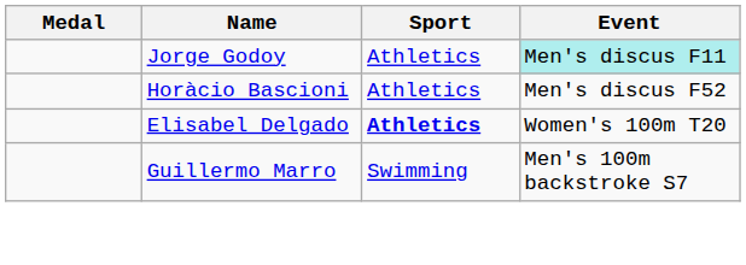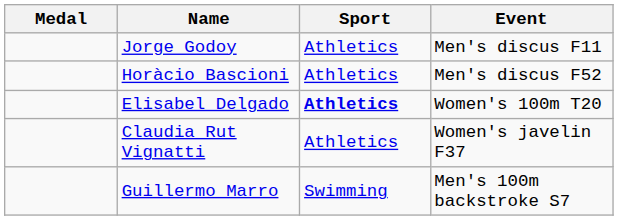Jorge Godoy | Event: paleturquoise background -> no background
+ row: Claudia Rut Vignatti | Athletics | Women's javelin F37
